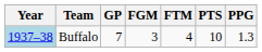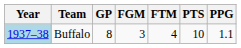Buffalo | GP: 7 -> 8
Buffalo | PPG: 1.3 -> 1.1
